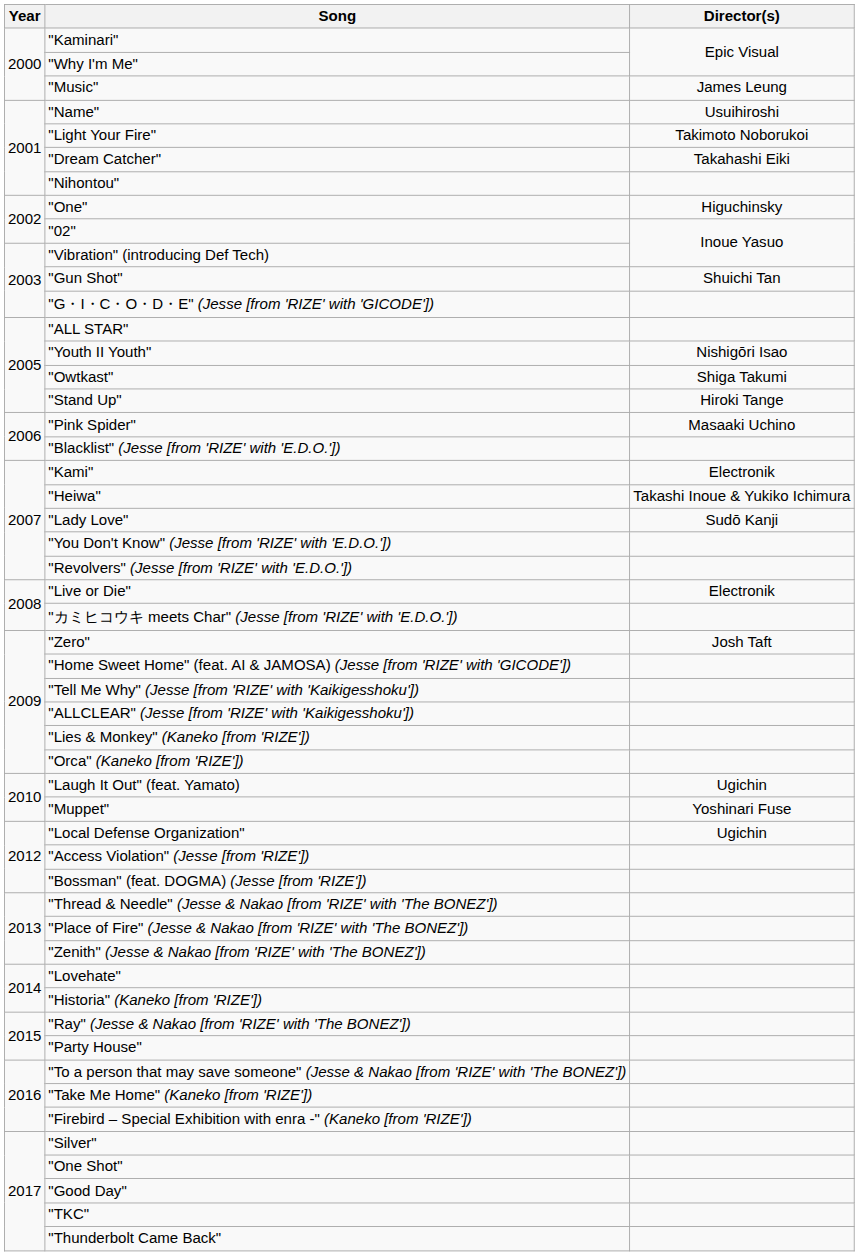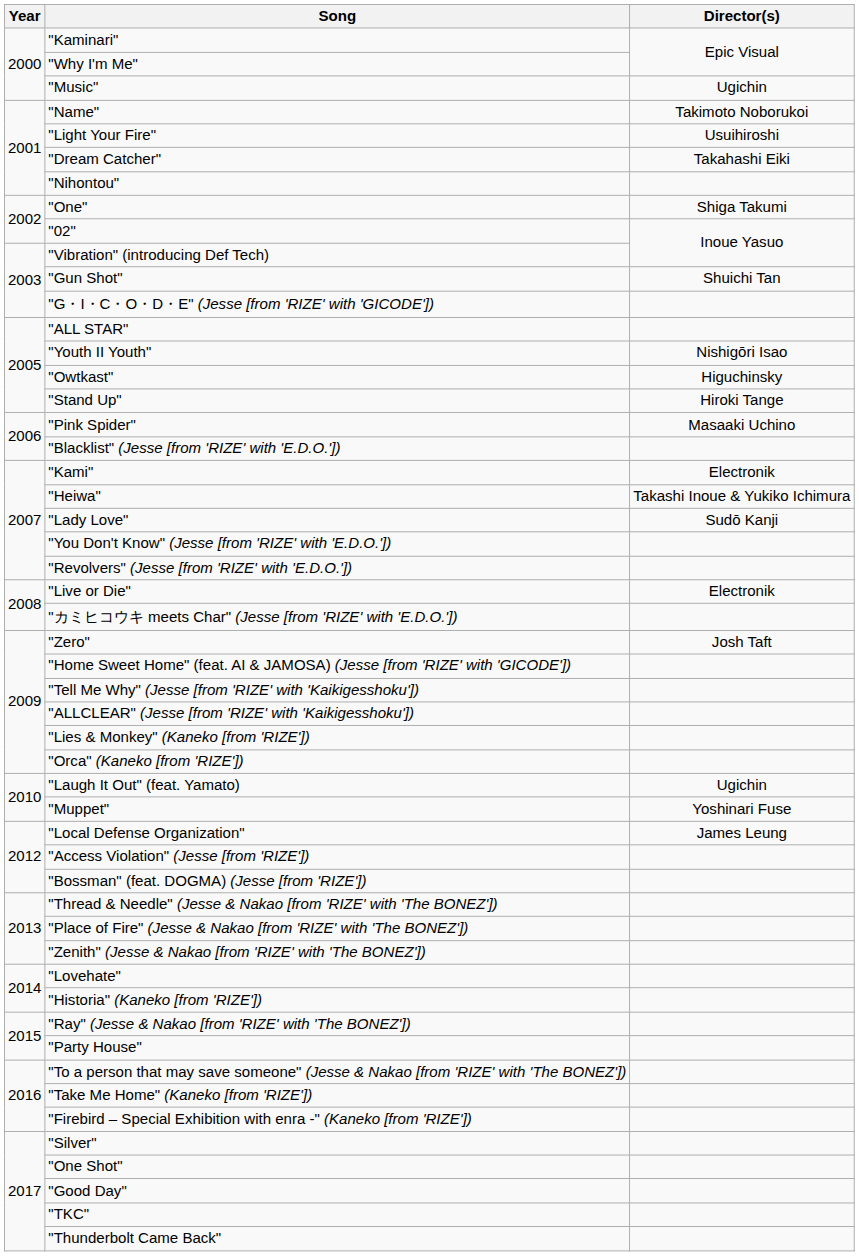"Music" | Director(s): James Leung -> Ugichin
"Name" | Director(s): Usuihiroshi -> Takimoto Noborukoi
"Light Your Fire" | Director(s): Takimoto Noborukoi -> Usuihiroshi
"One" | Director(s): Higuchinsky -> Shiga Takumi
"Owtkast" | Director(s): Shiga Takumi -> Higuchinsky
"Local Defense Organization" | Director(s): Ugichin -> James Leung
